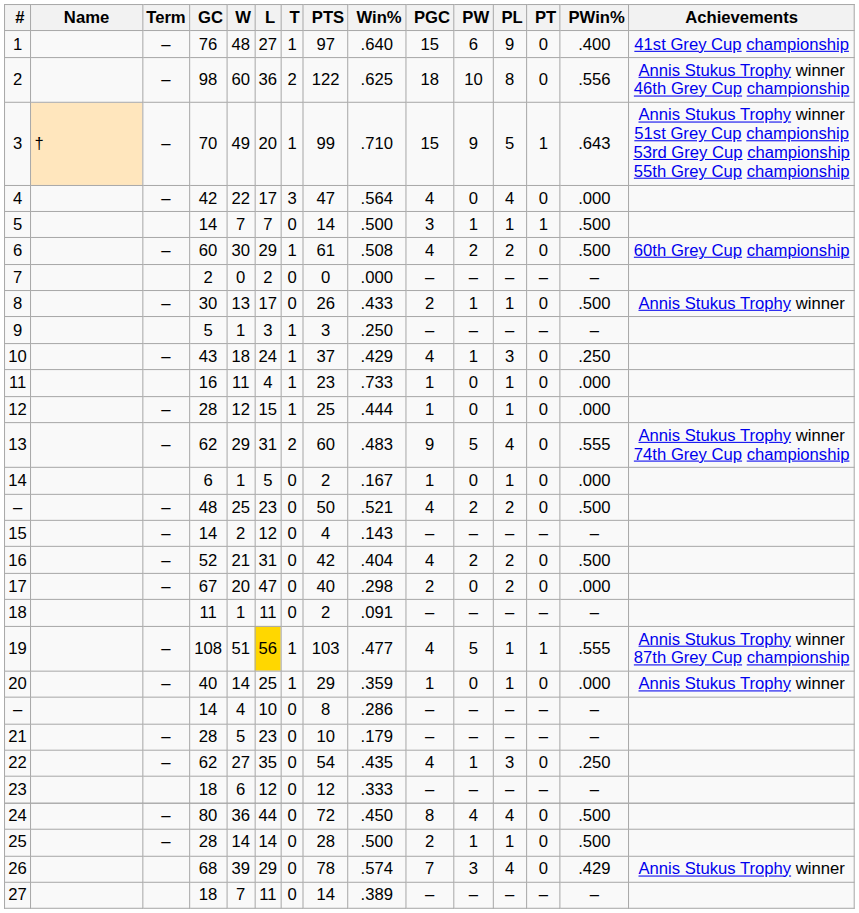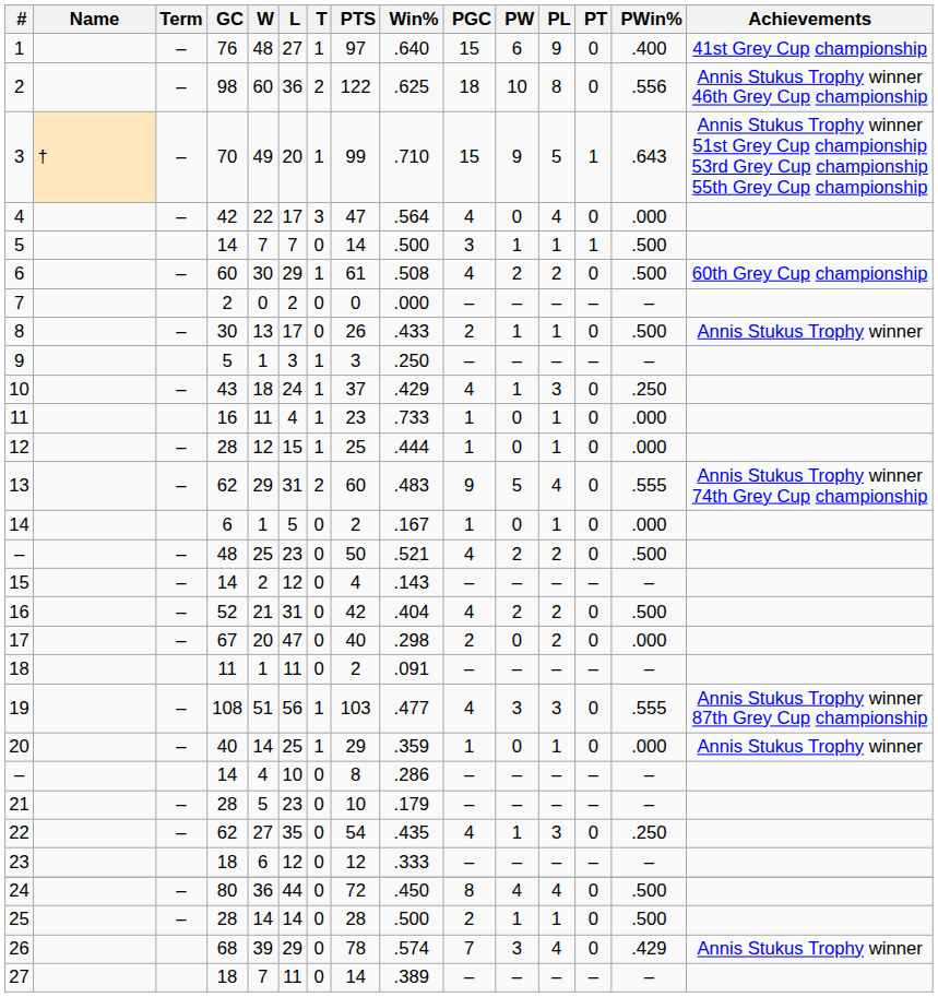19 | L: gold background -> no background
19 | PW: 5 -> 3
19 | PL: 1 -> 3
19 | PT: 1 -> 0
